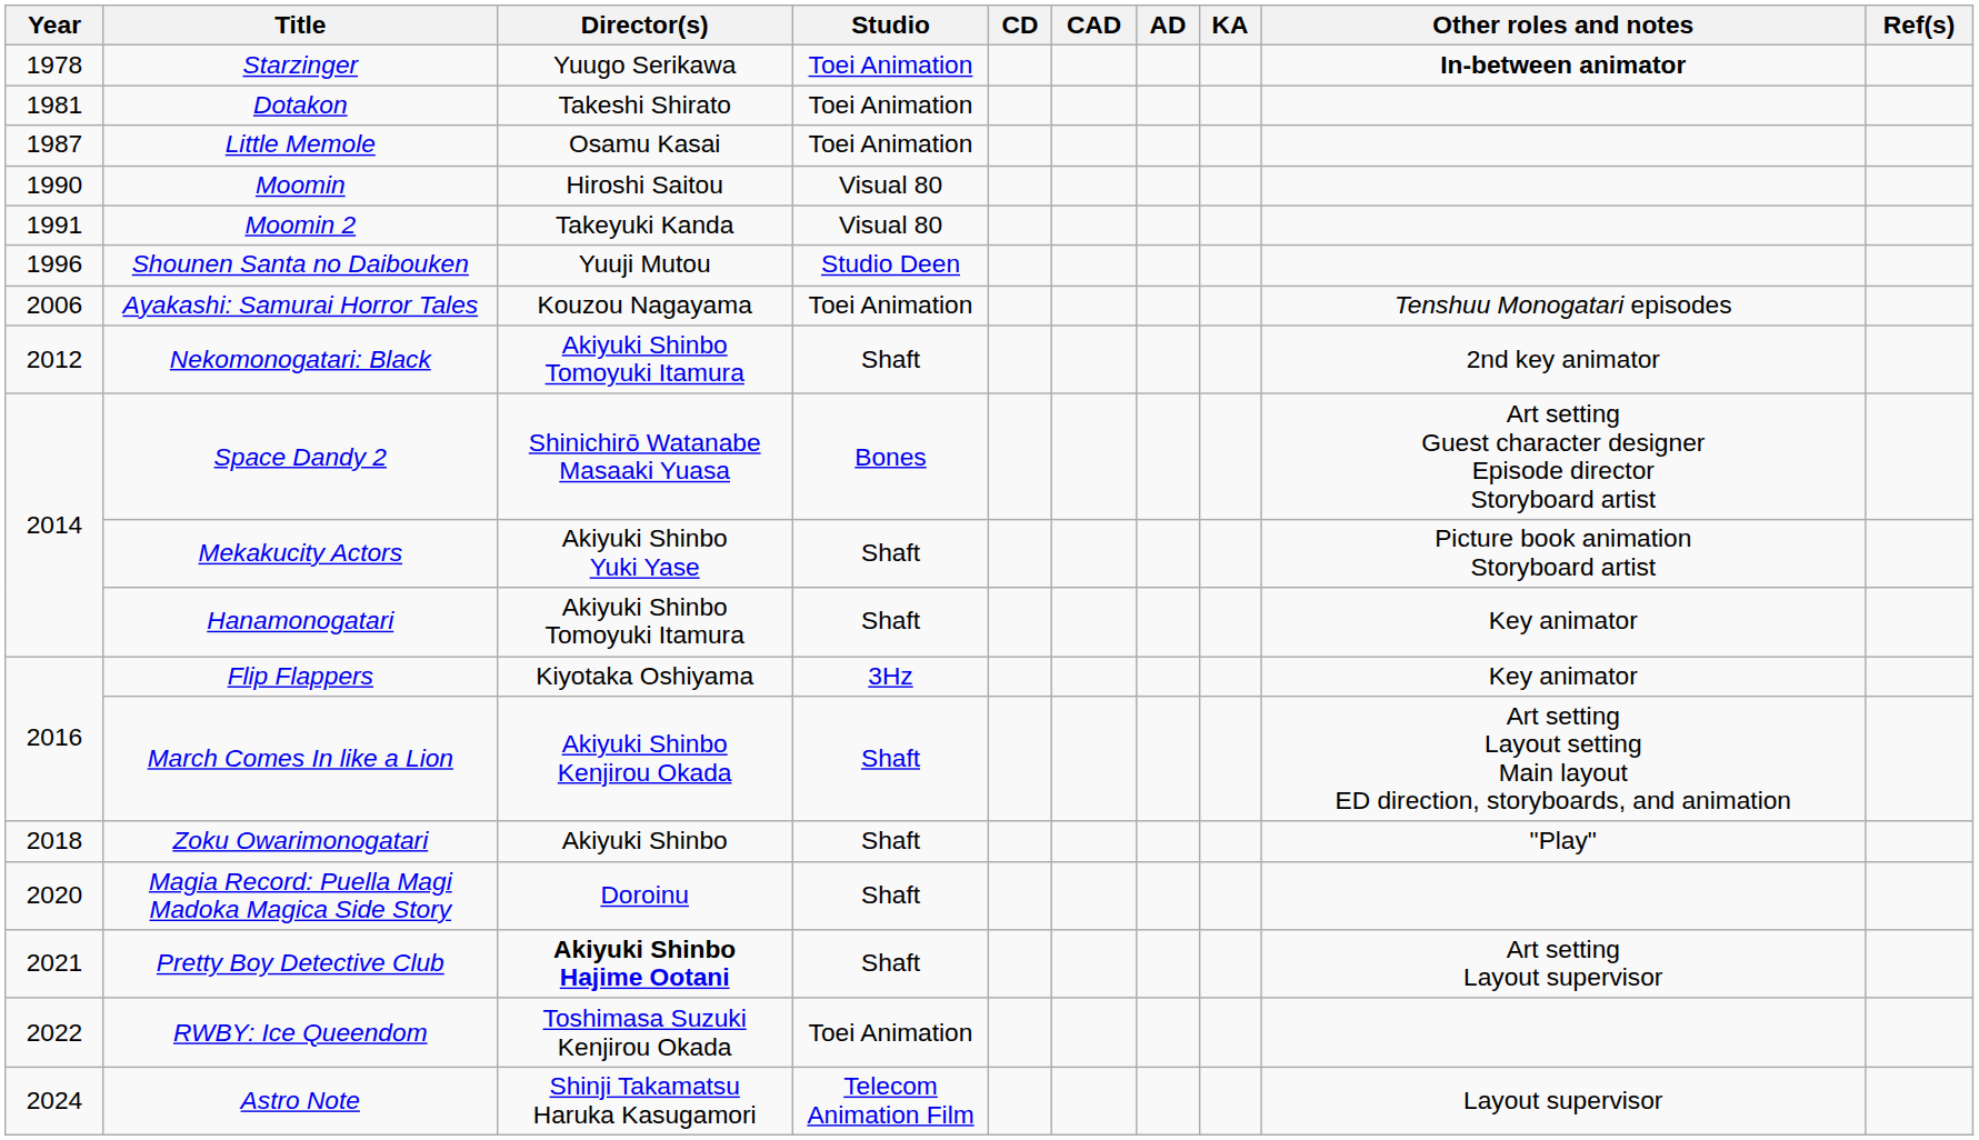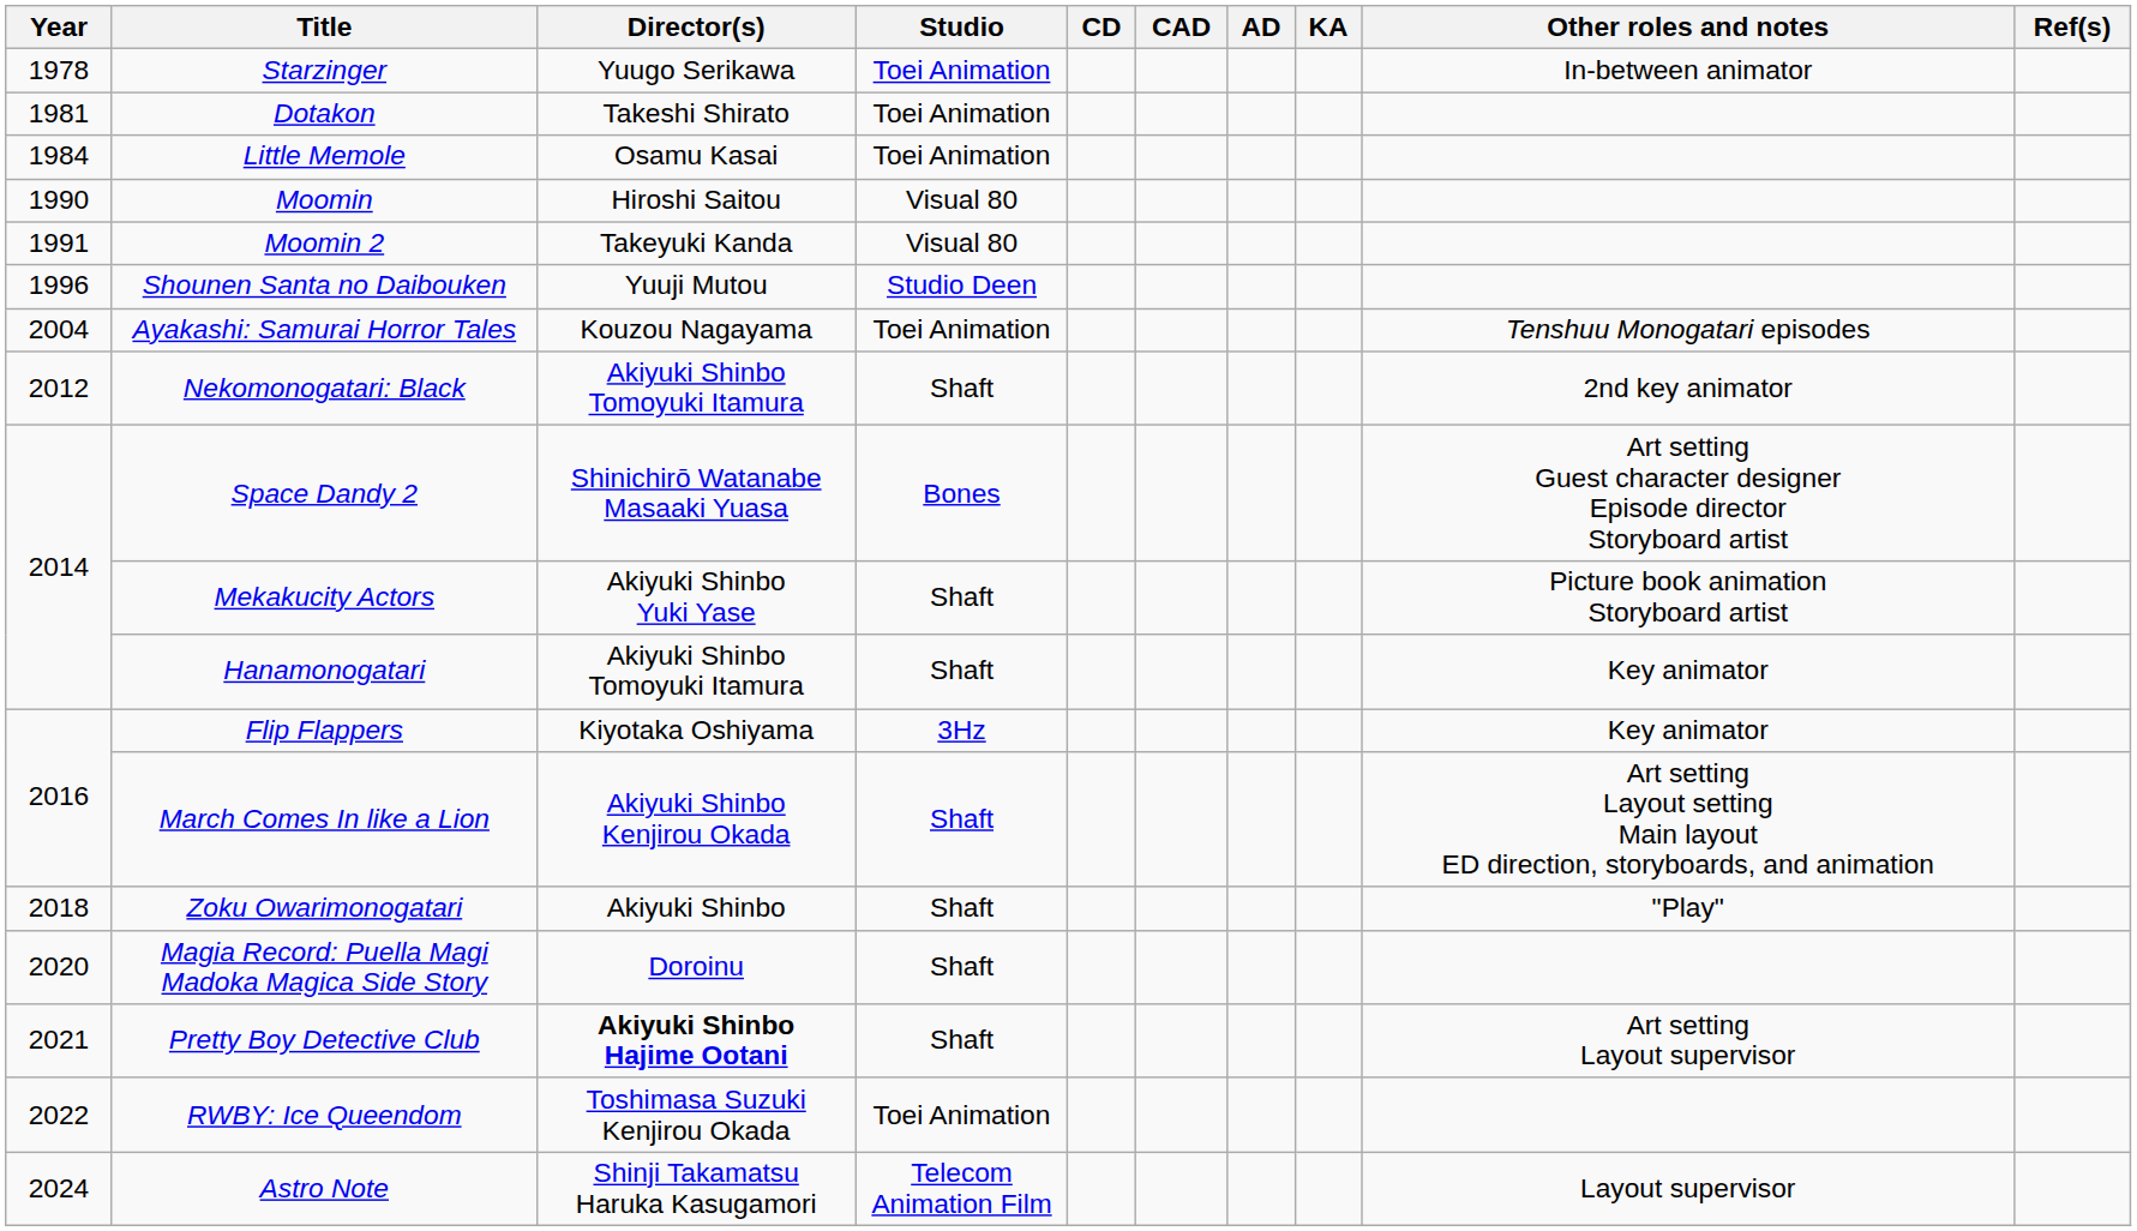Starzinger | Other roles and notes: bold -> normal
Little Memole | Year: 1987 -> 1984
Ayakashi: Samurai Horror Tales | Year: 2006 -> 2004
